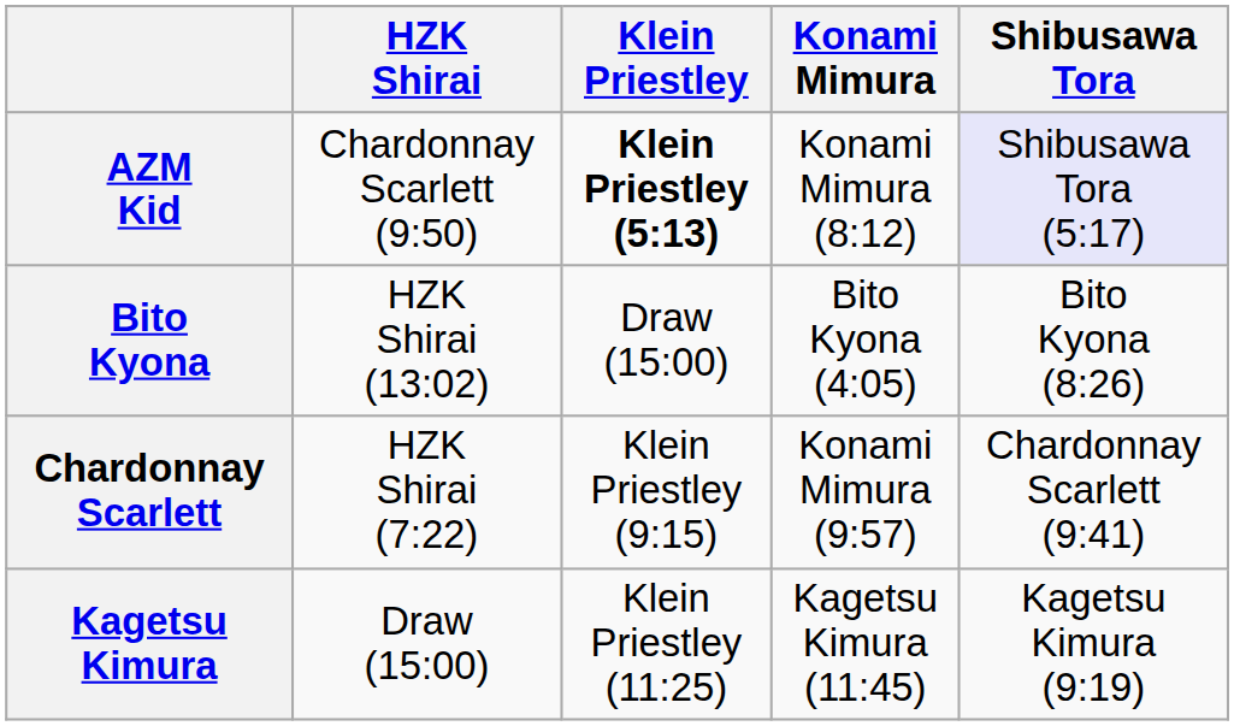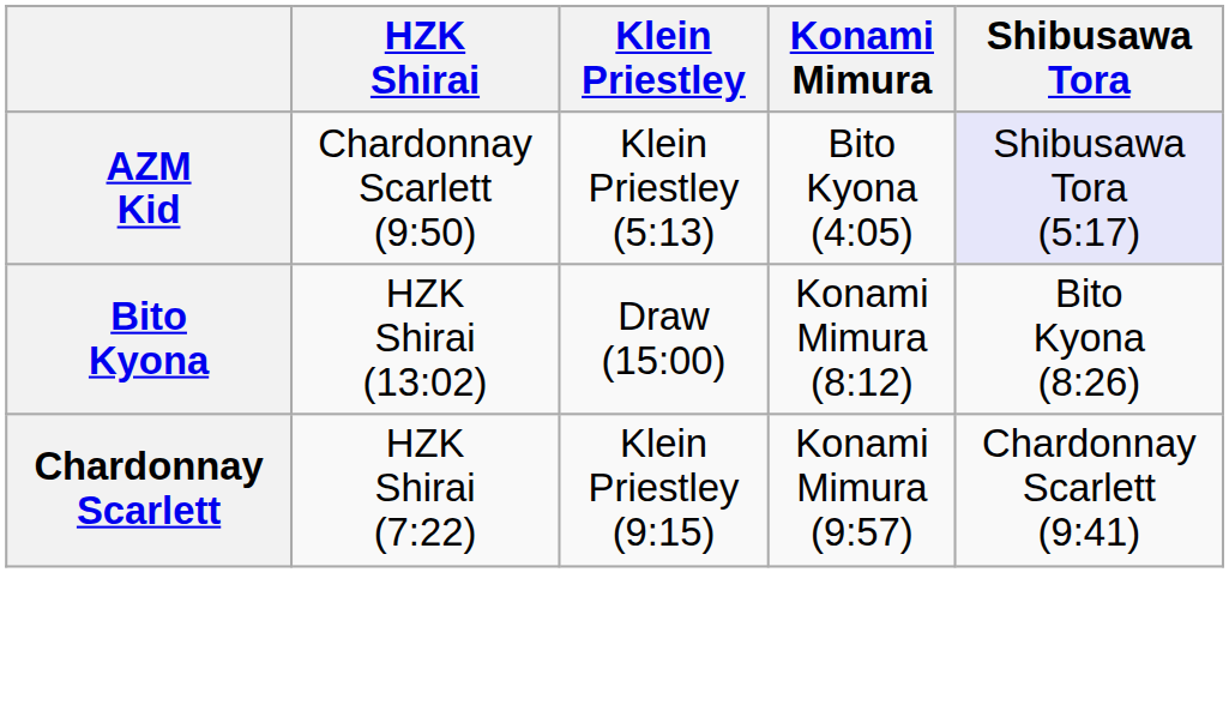AZM Kid | Klein Priestley: bold -> normal
AZM Kid | Konami Mimura: Konami Mimura (8:12) -> Bito Kyona (4:05)
Bito Kyona | Konami Mimura: Bito Kyona (4:05) -> Konami Mimura (8:12)
- row: Kagetsu Kimura | Draw (15:00) | Klein Priestley (11:25) | Kagetsu Kimura (11:45) | Kagetsu Kimura (9:19)
